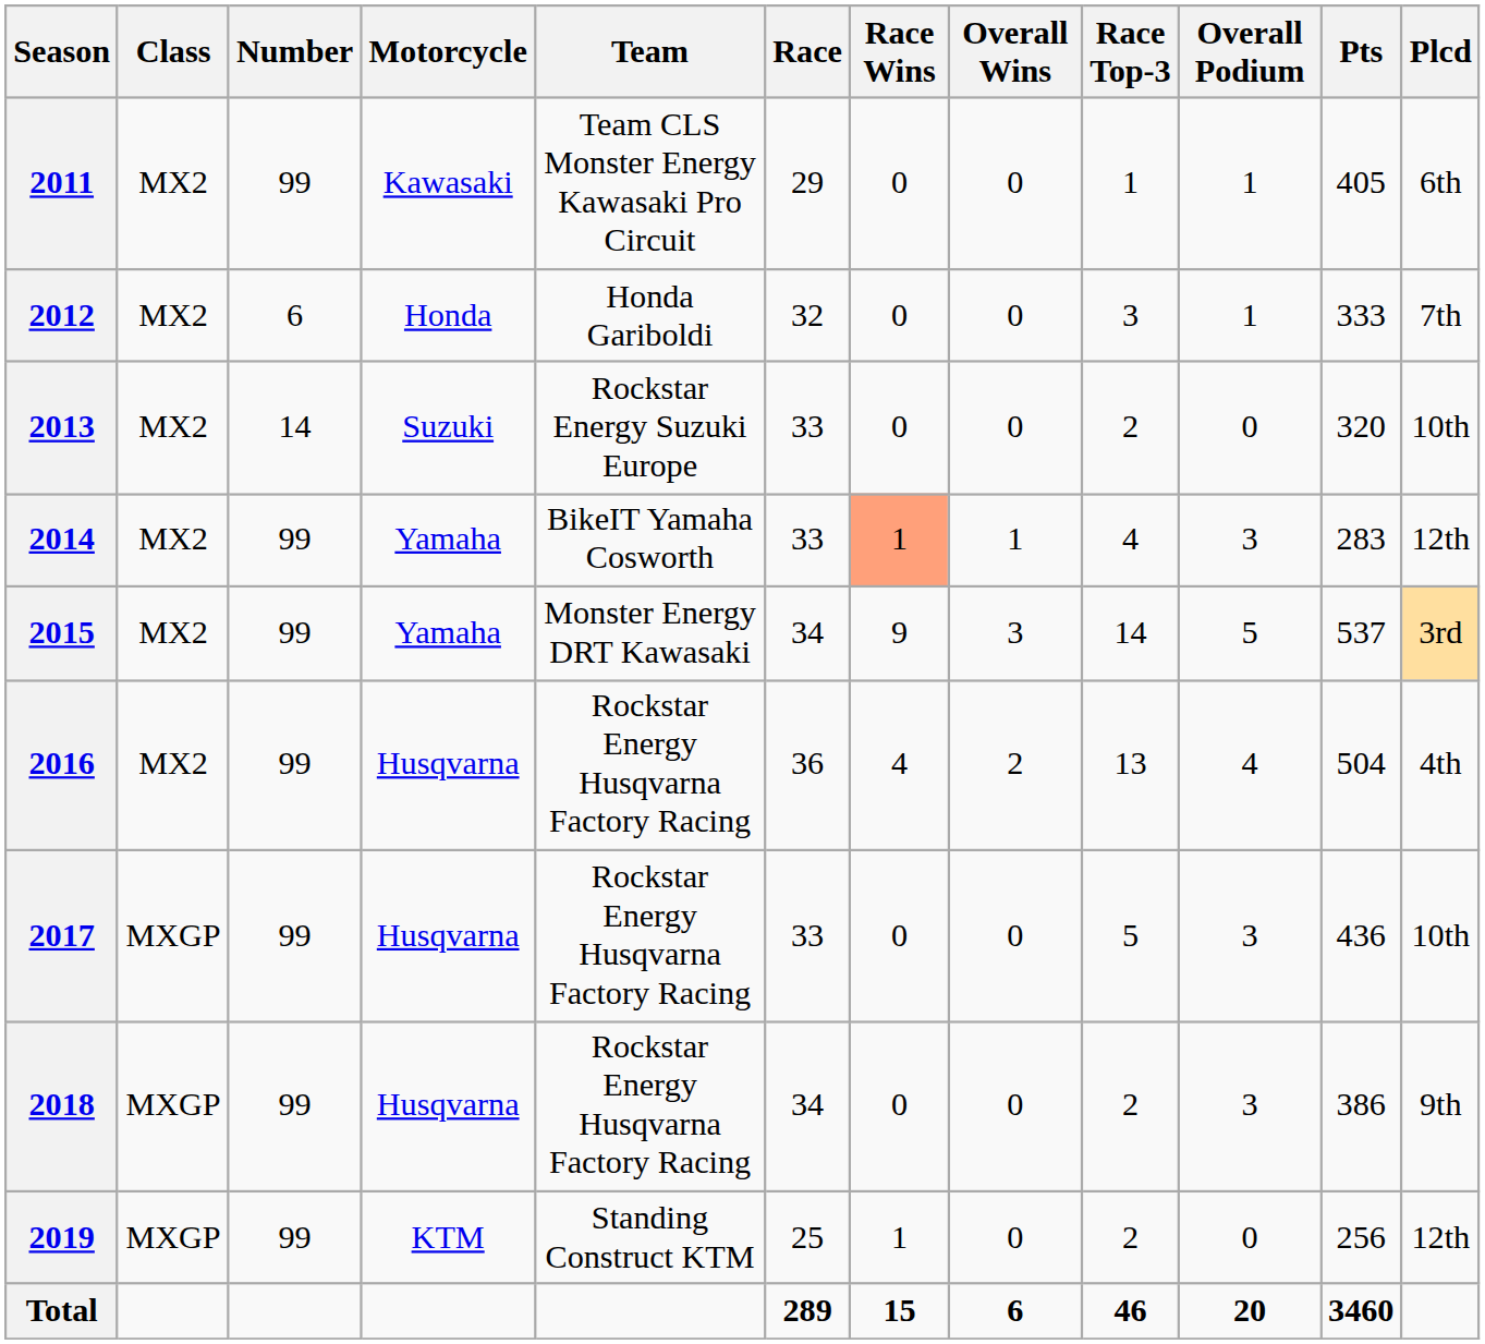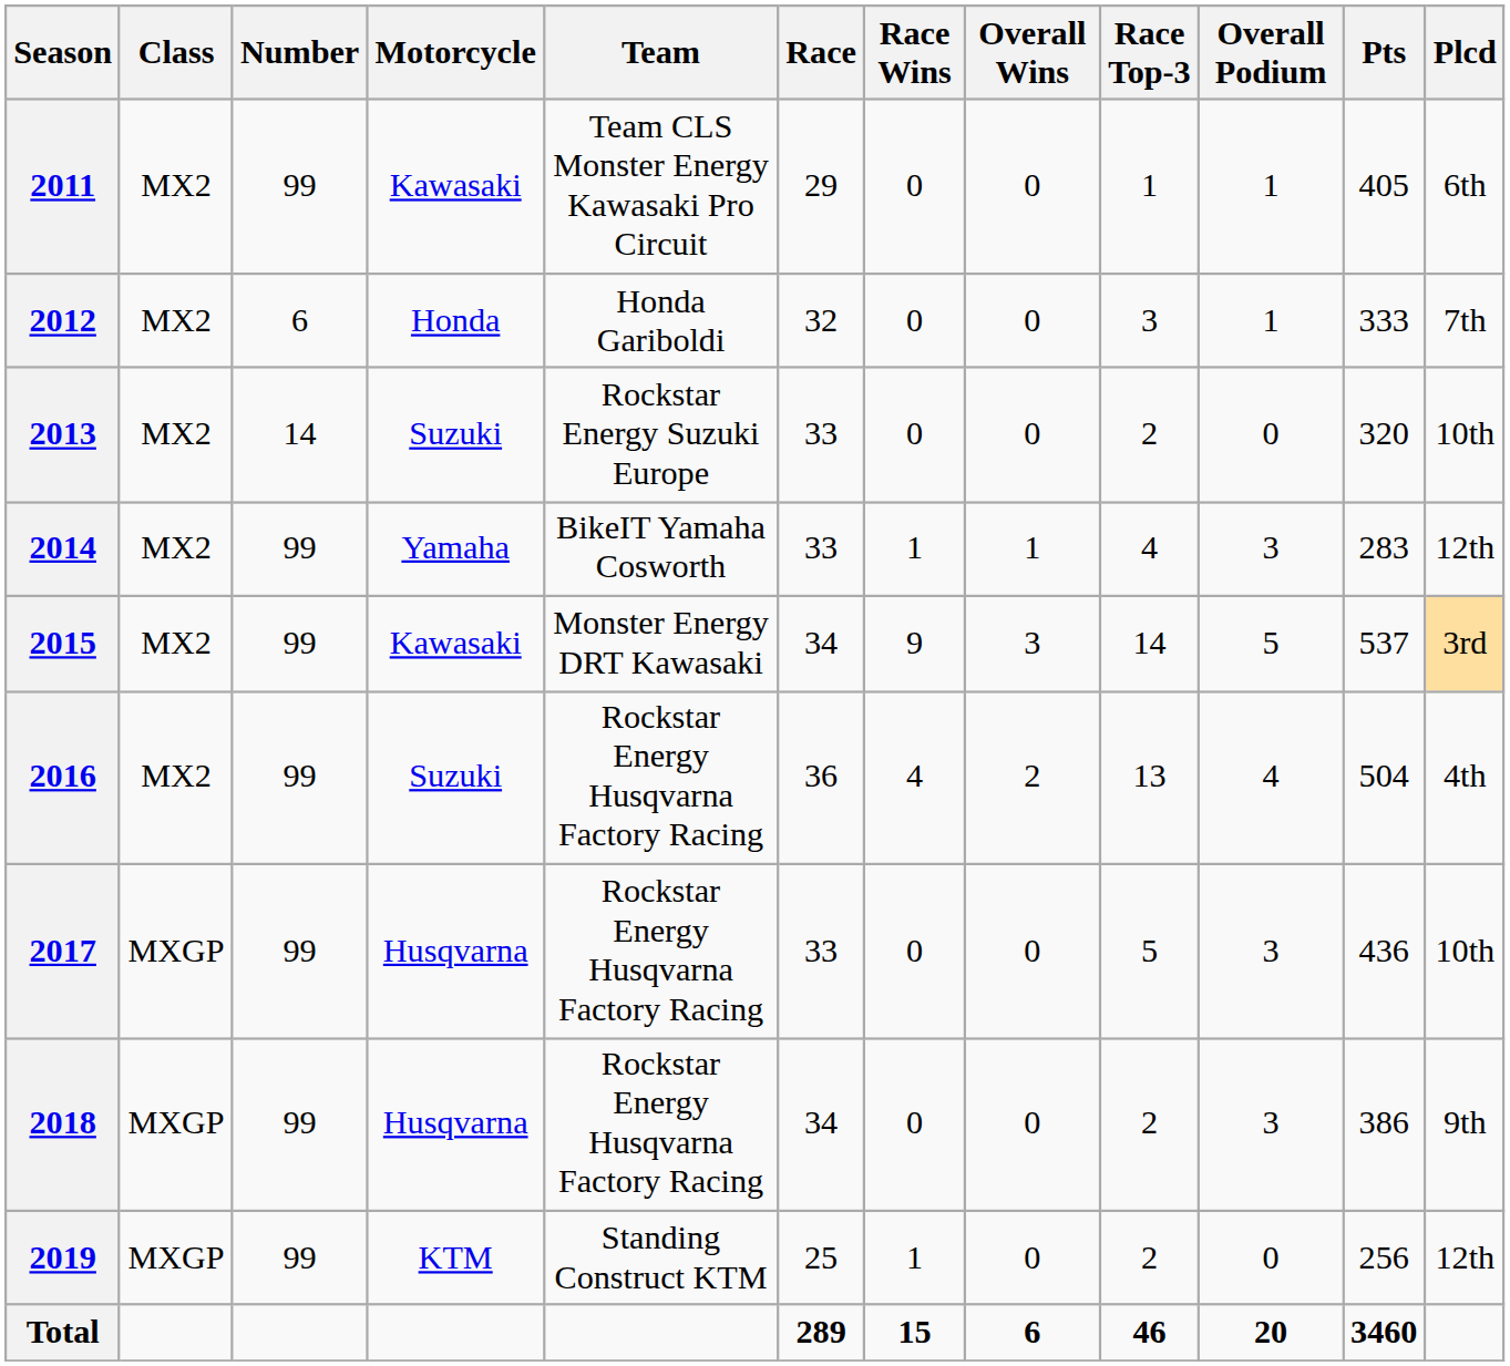2014 | Race Wins: lightsalmon background -> no background
2015 | Motorcycle: Yamaha -> Kawasaki
2016 | Motorcycle: Husqvarna -> Suzuki
